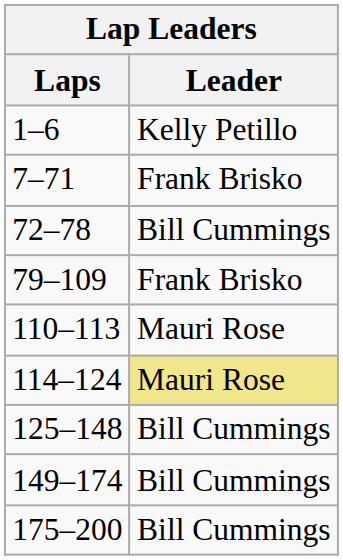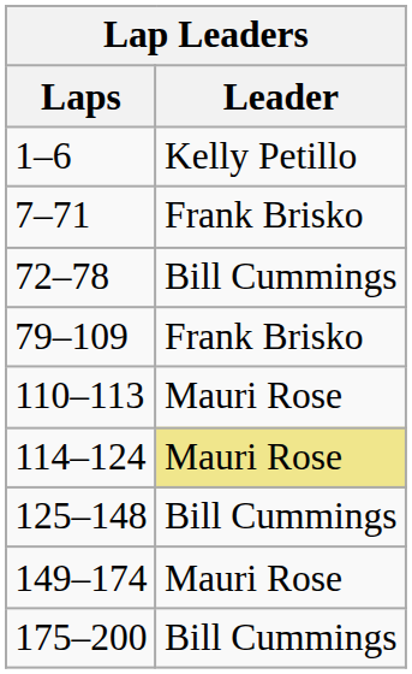149–174 | Leader: Bill Cummings -> Mauri Rose
